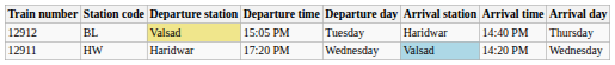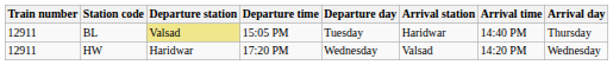BL | Train number: 12912 -> 12911
HW | Arrival station: lightblue background -> no background
